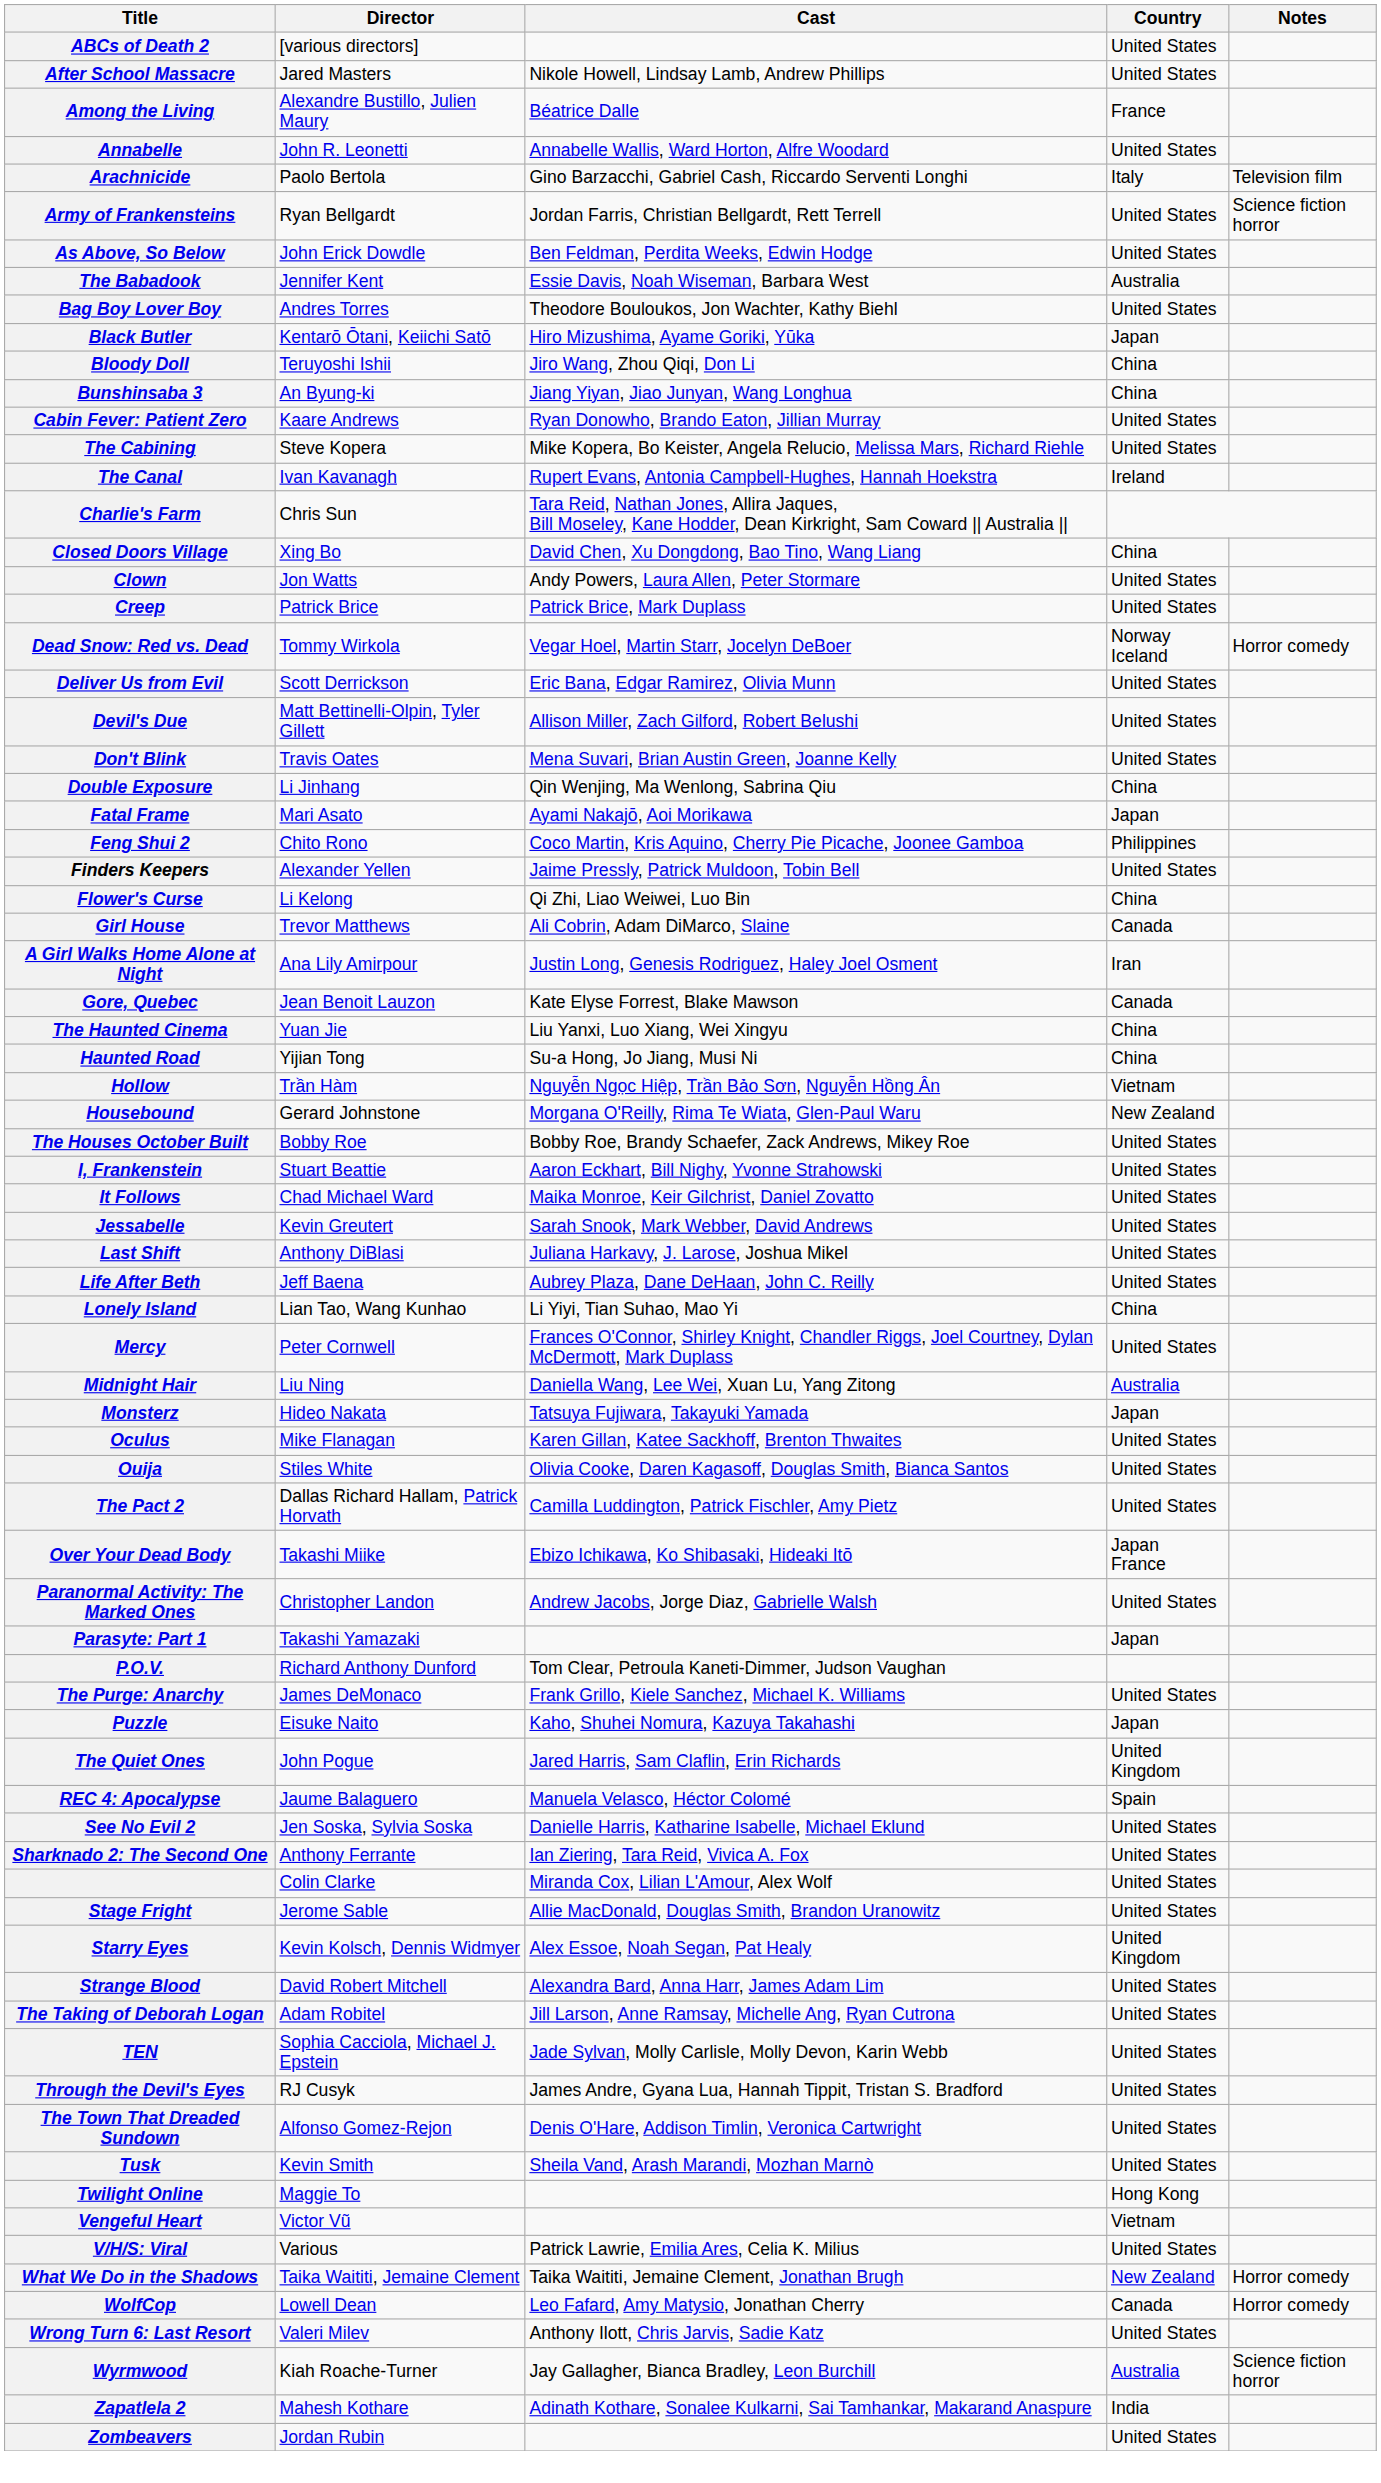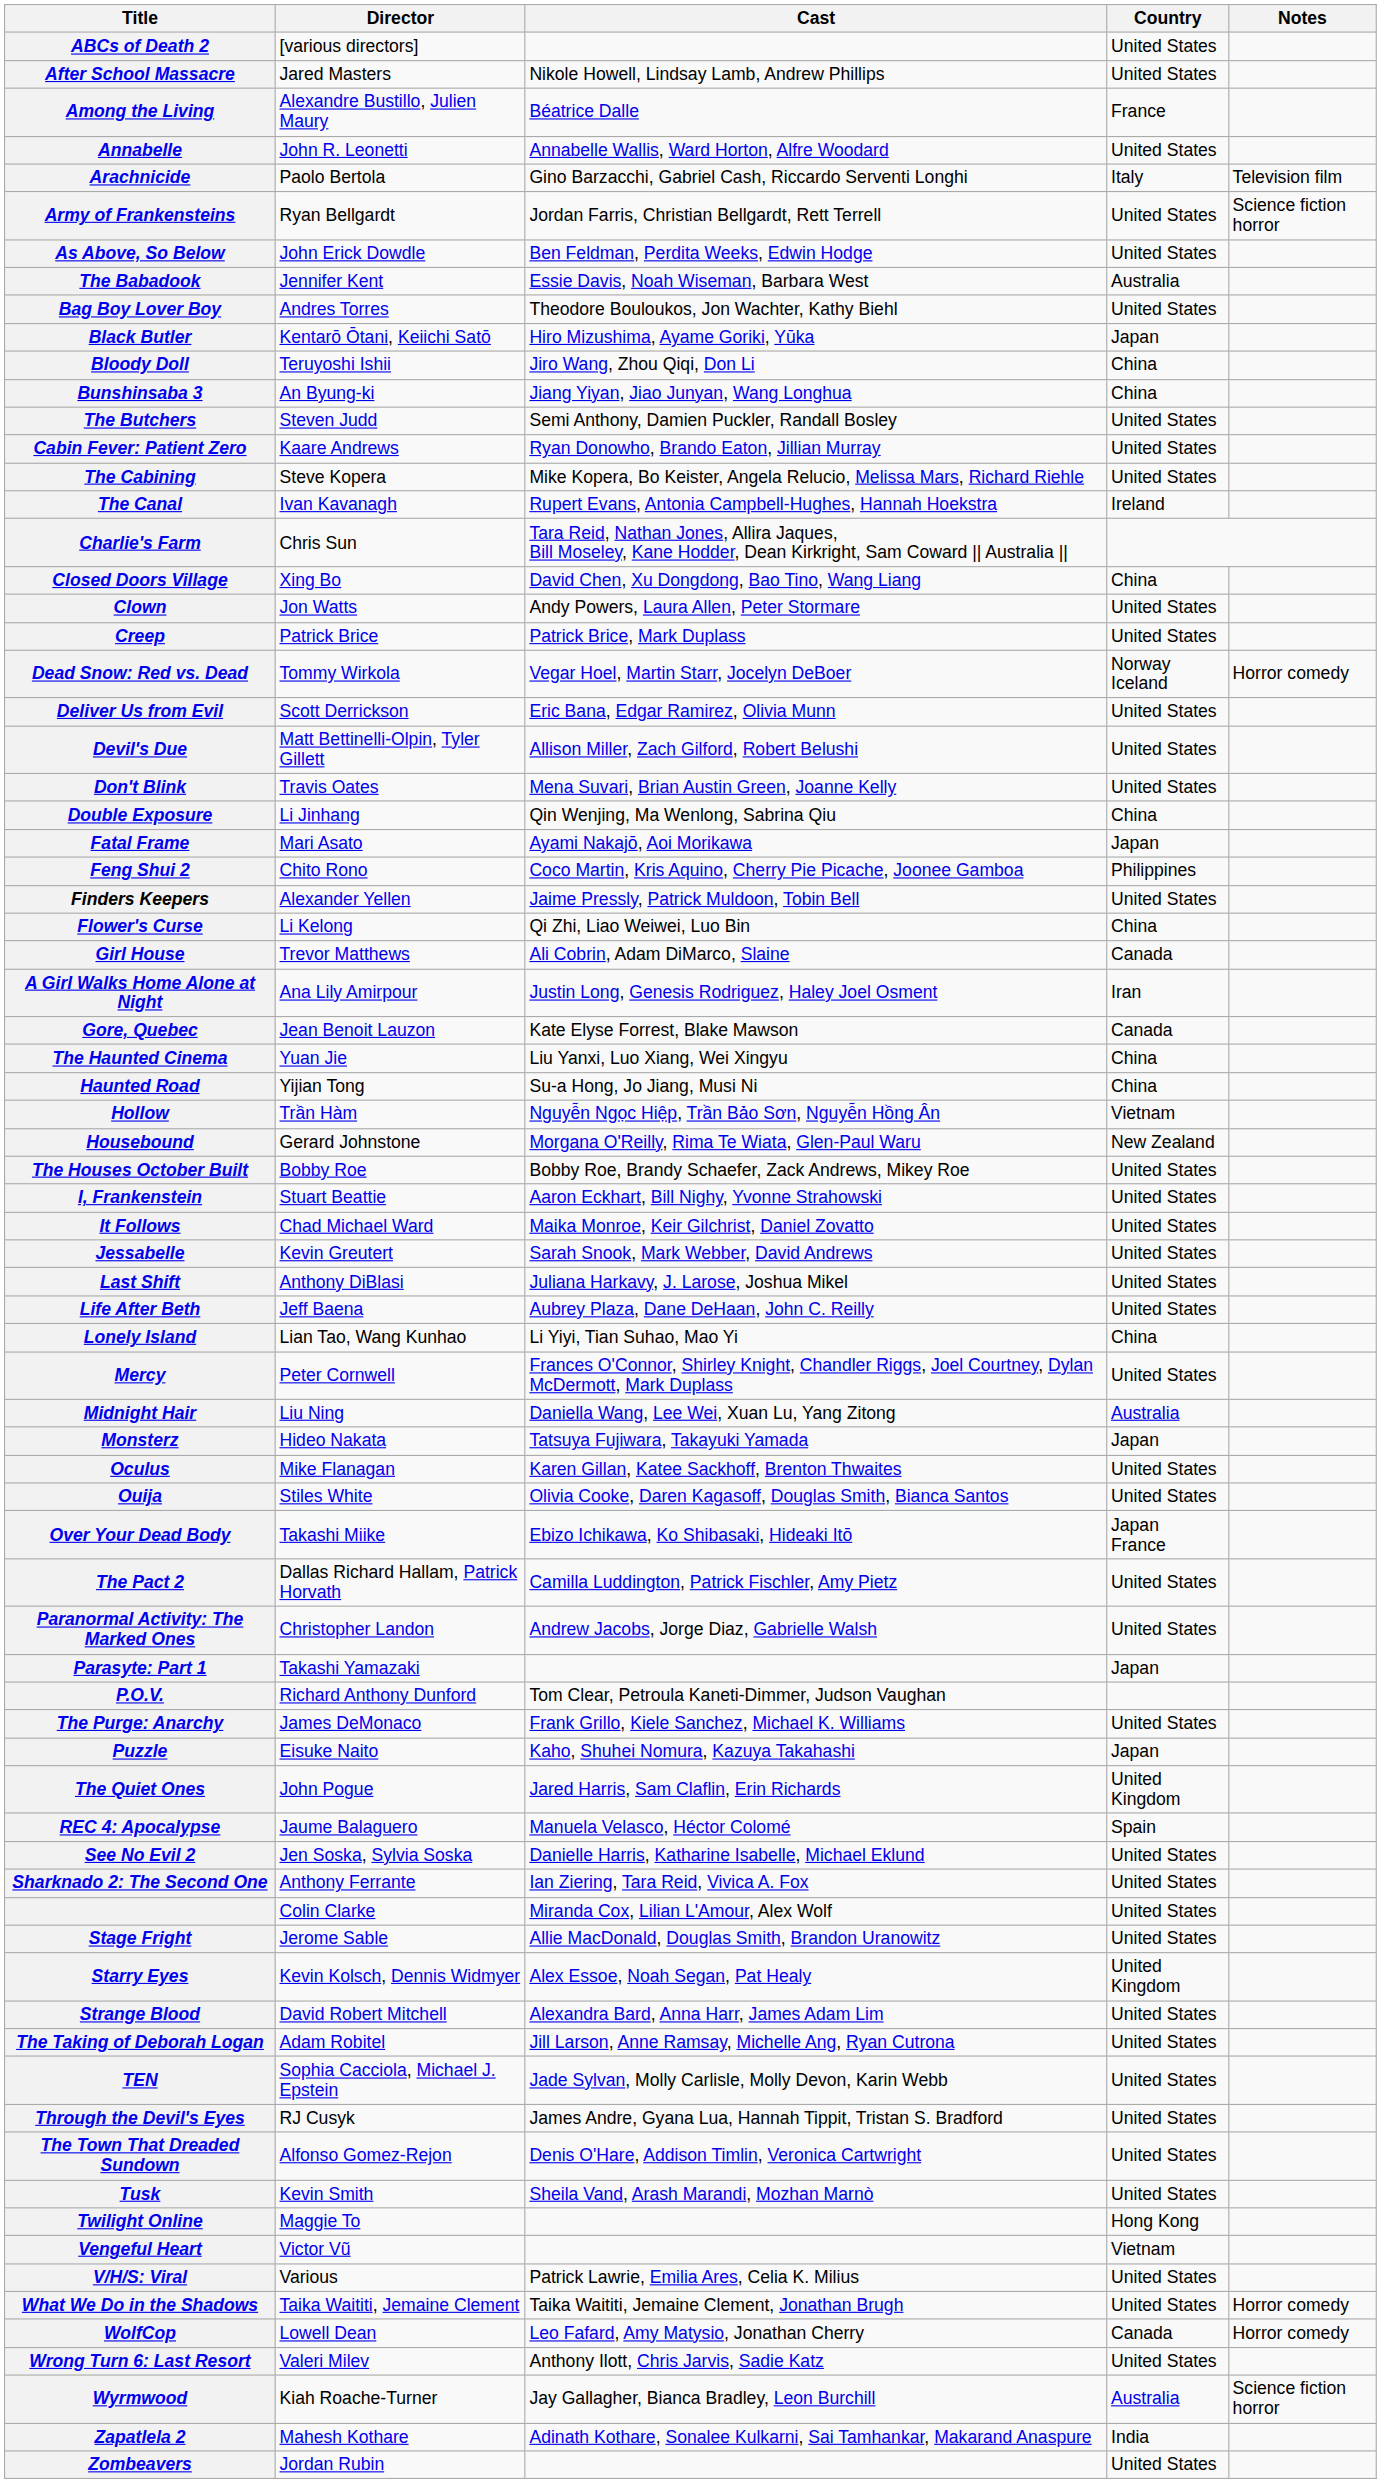+ row: The Butchers | Steven Judd | Semi Anthony, Damien Puckler, Randall Bosley | United States
rows swapped: Over Your Dead Body <-> The Pact 2
What We Do in the Shadows | Country: New Zealand -> United States
